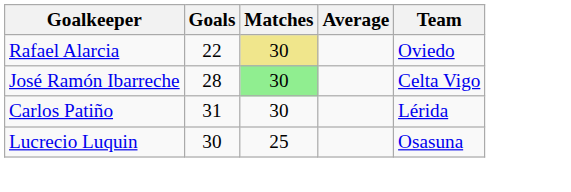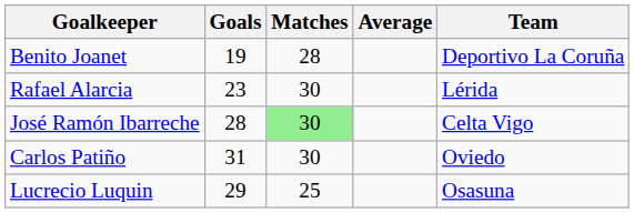+ row: Benito Joanet | 19 | 28 | Deportivo La Coruña
Rafael Alarcia | Goals: 22 -> 23
Rafael Alarcia | Matches: khaki background -> no background
Rafael Alarcia | Team: Oviedo -> Lérida
Carlos Patiño | Team: Lérida -> Oviedo
Lucrecio Luquin | Goals: 30 -> 29
